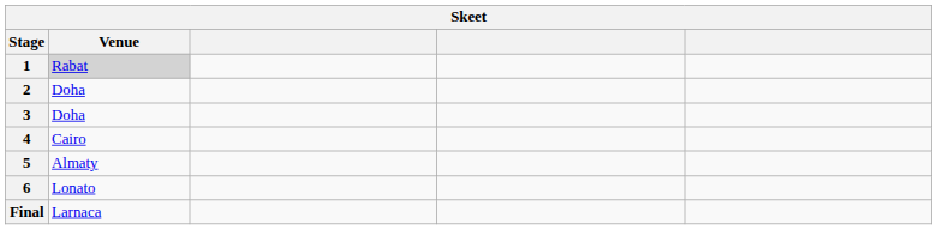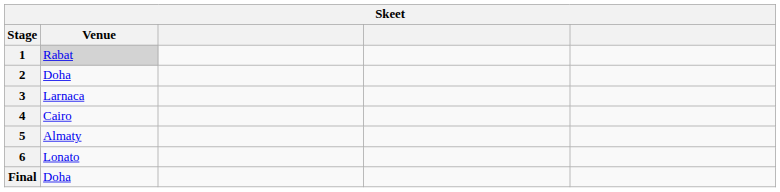3 | Venue: Doha -> Larnaca
Final | Venue: Larnaca -> Doha
